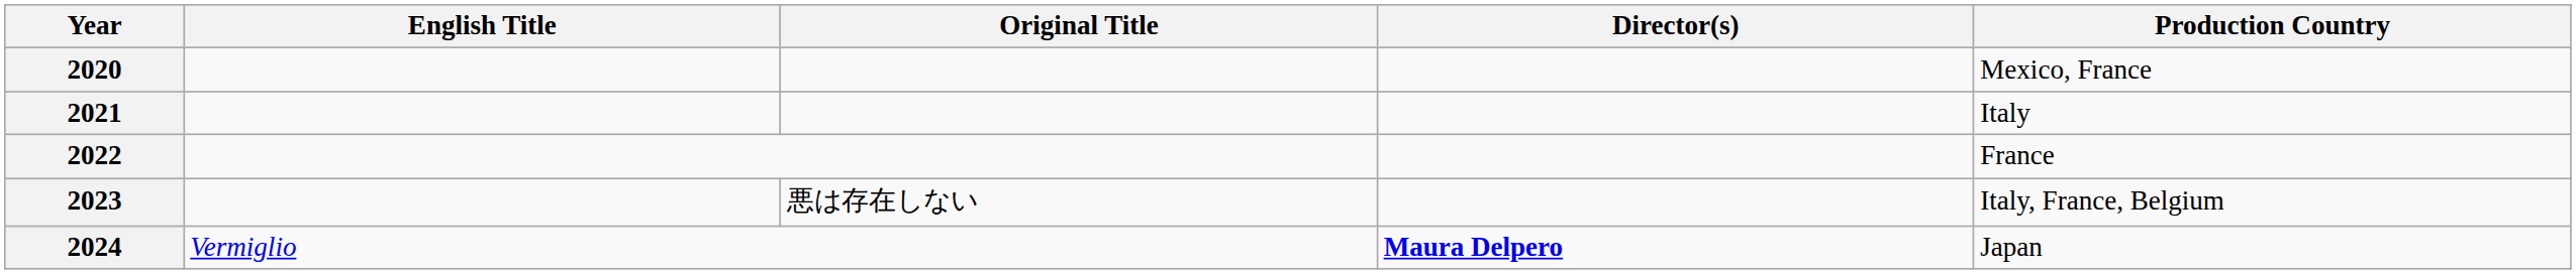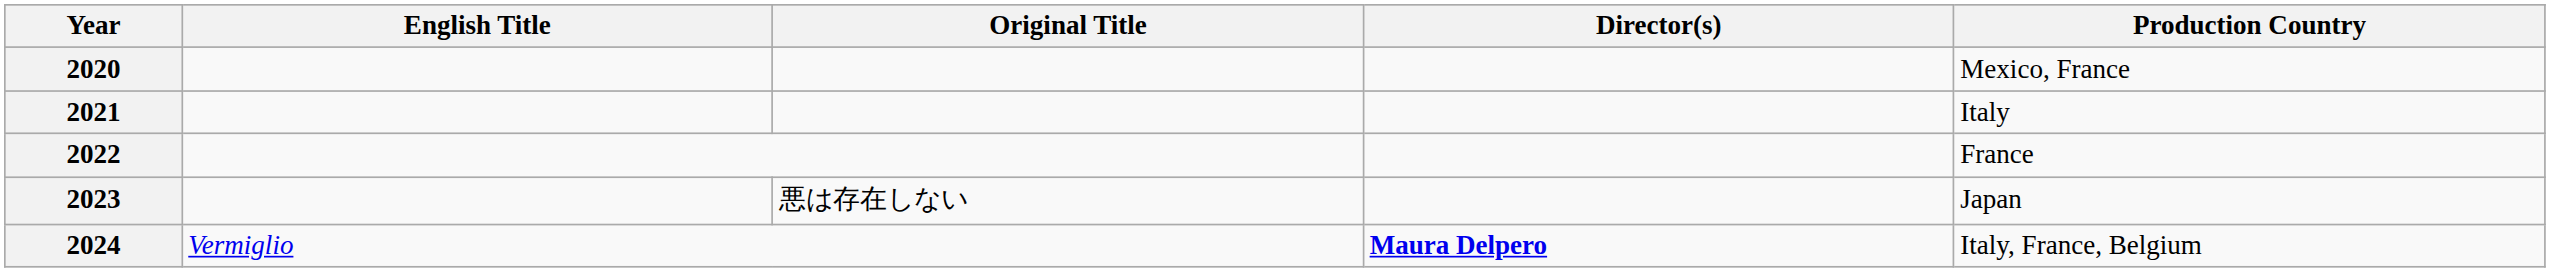2023 | Production Country: Italy, France, Belgium -> Japan
2024 | Production Country: Japan -> Italy, France, Belgium
